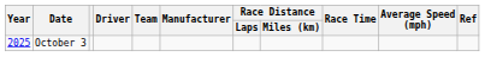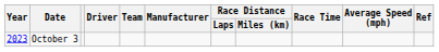October 3 | Year: 2025 -> 2023
